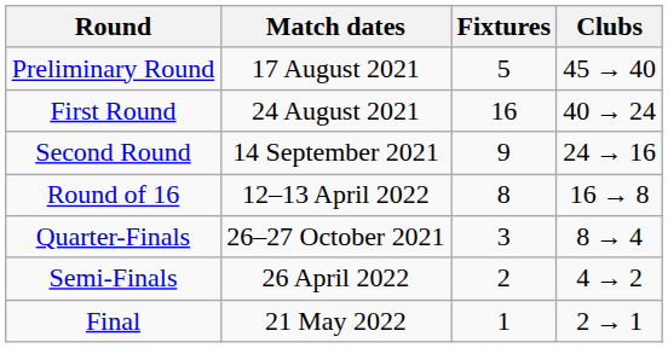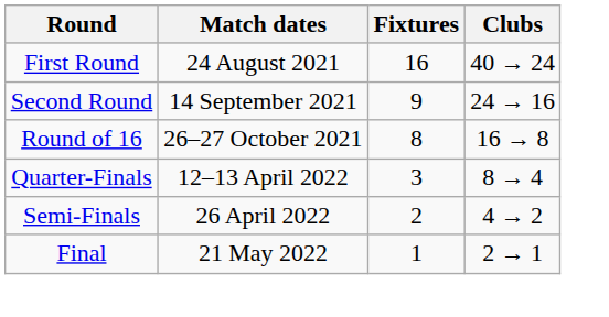- row: Preliminary Round | 17 August 2021 | 5 | 45 → 40
Round of 16 | Match dates: 12–13 April 2022 -> 26–27 October 2021
Quarter-Finals | Match dates: 26–27 October 2021 -> 12–13 April 2022
